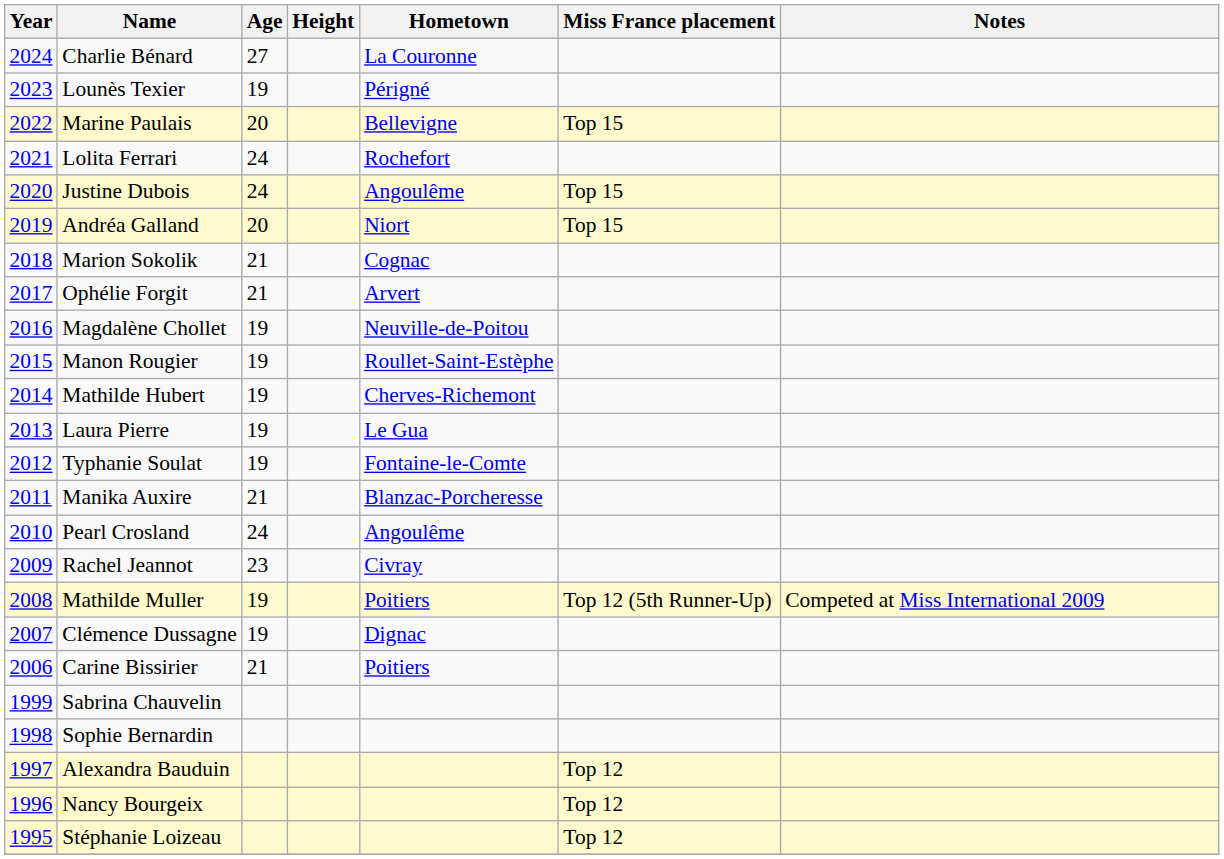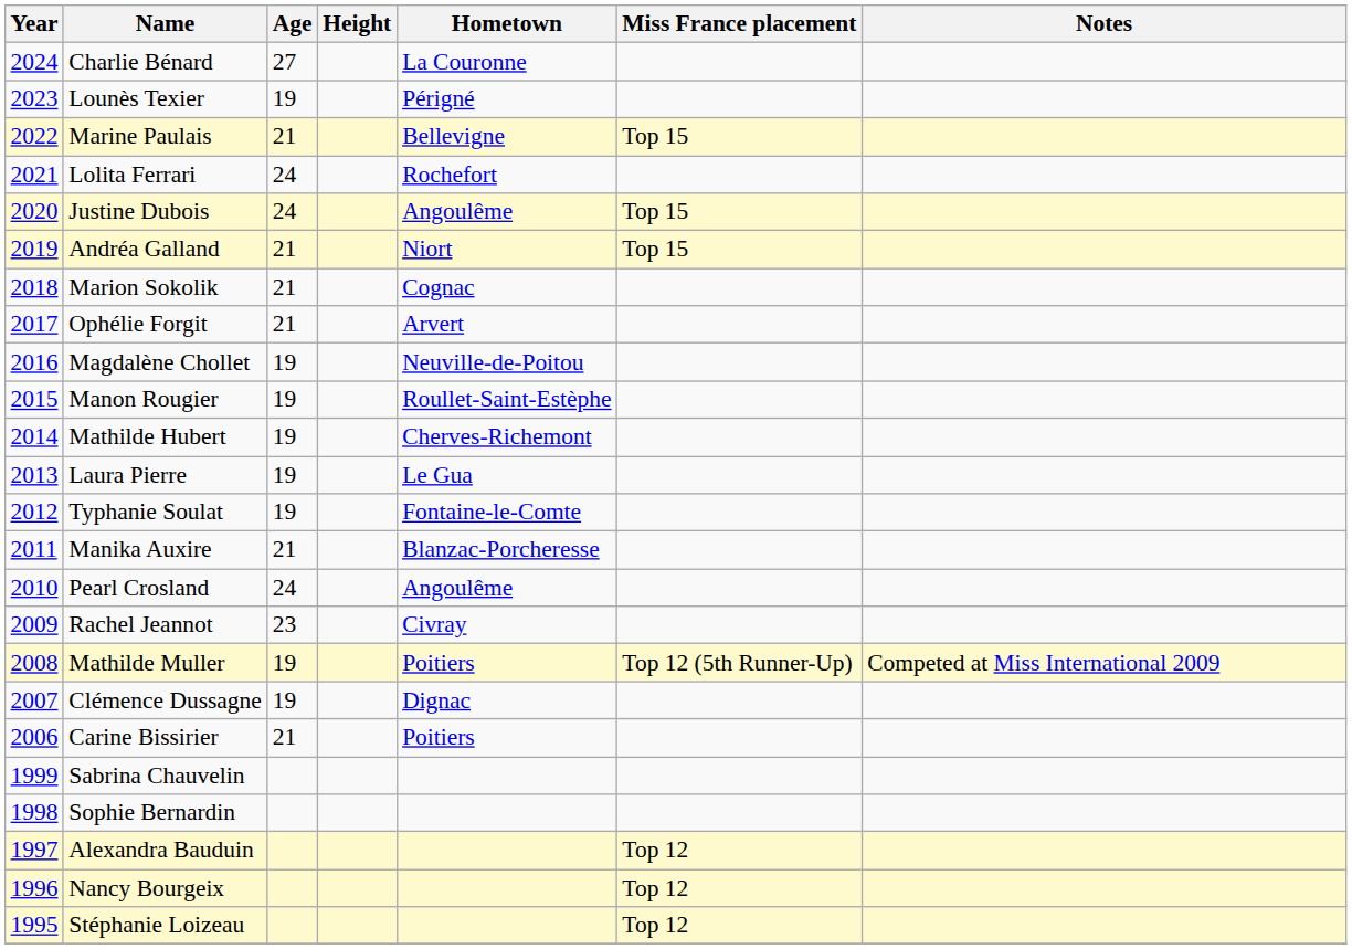Marine Paulais | Age: 20 -> 21
Andréa Galland | Age: 20 -> 21
